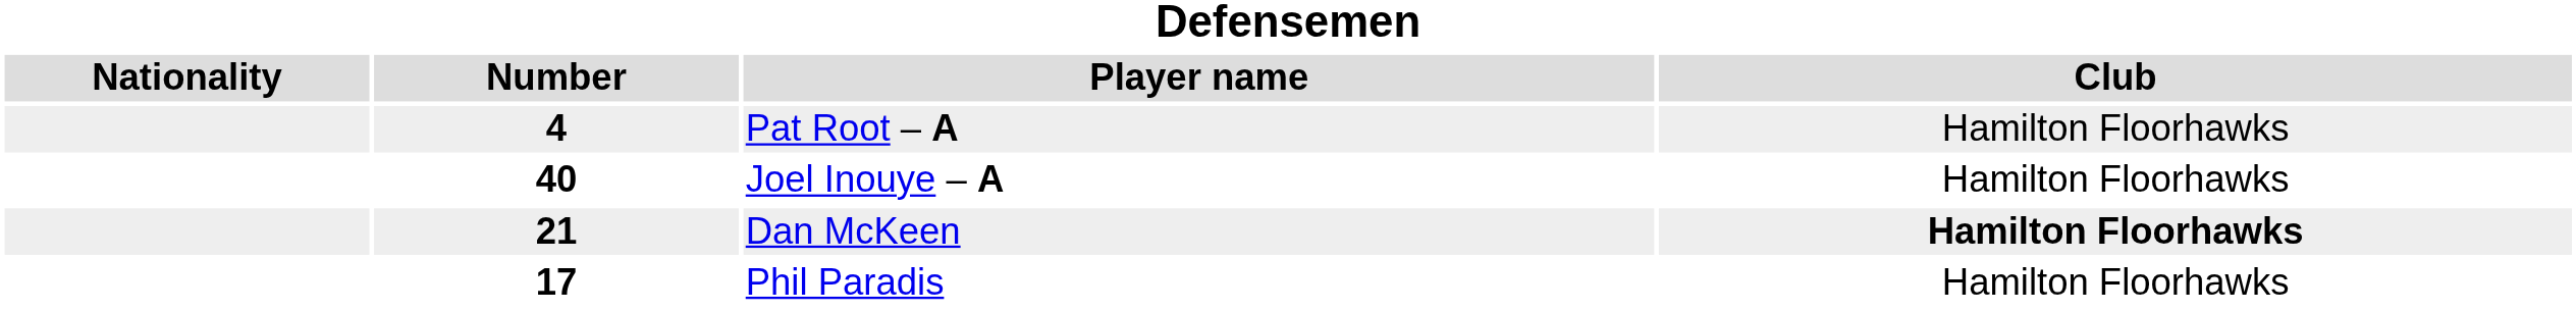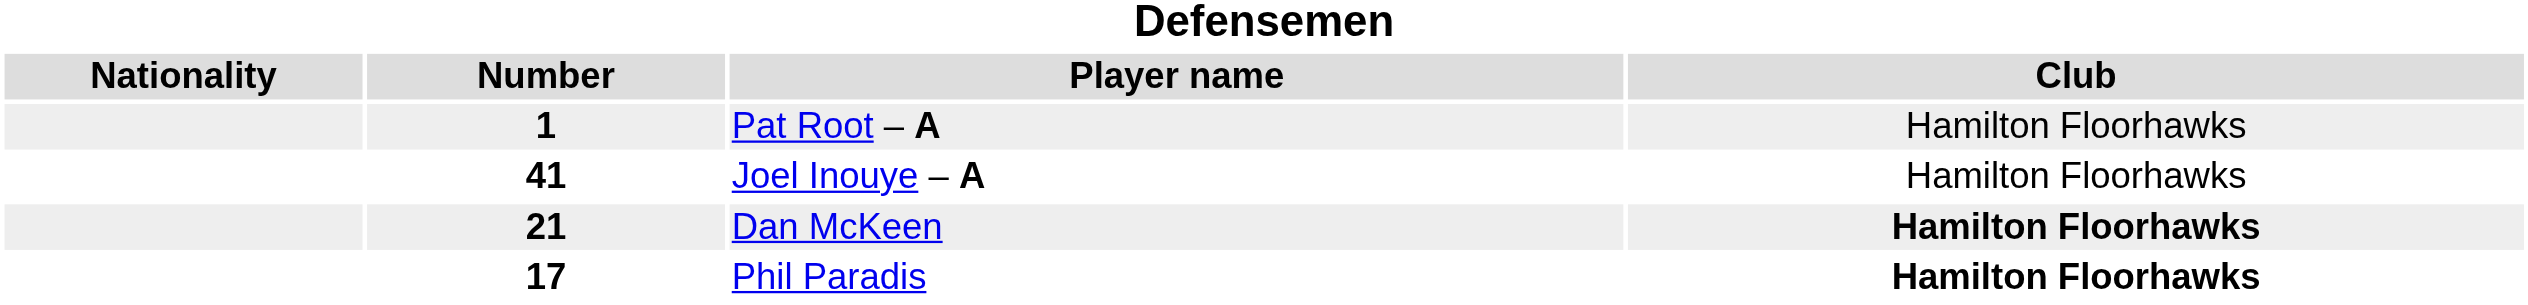Pat Root – A | Number: 4 -> 1
Joel Inouye – A | Number: 40 -> 41
Phil Paradis | Club: normal -> bold
